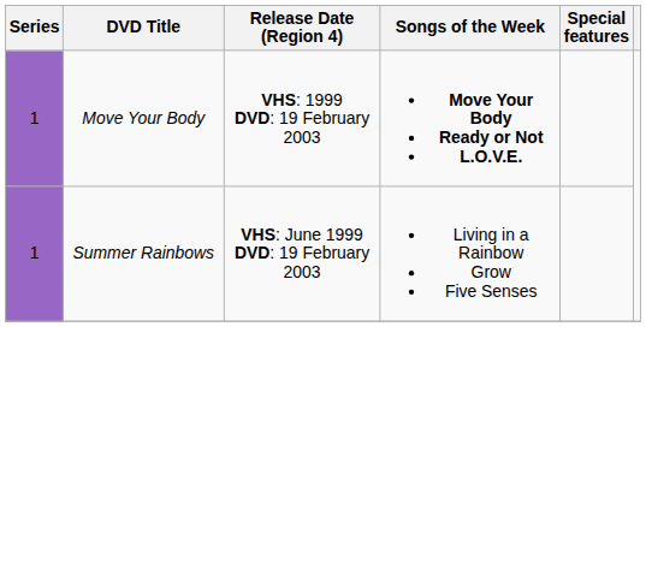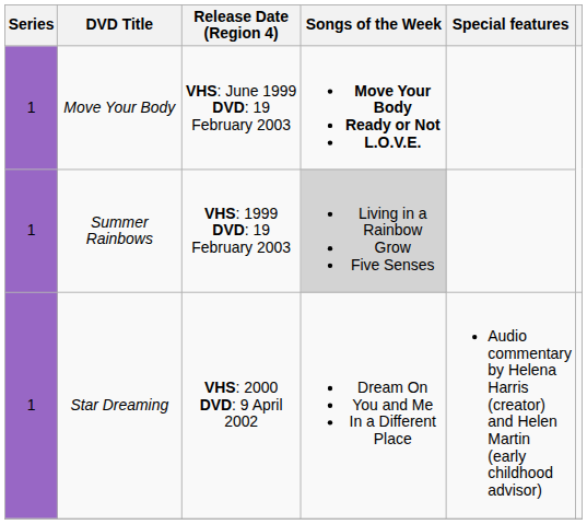Move Your Body | Release Date (Region 4): VHS: 1999 DVD: 19 February 2003 -> VHS: June 1999 DVD: 19 February 2003
Summer Rainbows | Release Date (Region 4): VHS: June 1999 DVD: 19 February 2003 -> VHS: 1999 DVD: 19 February 2003
Summer Rainbows | Songs of the Week: no background -> lightgrey background
+ row: 1 | Star Dreaming | VHS: 2000 DVD: 9 April 2002 | Dream On You and Me In a Different Place | Audio commentary by Helena Harris (creator) and Helen Martin (early childhood advisor)
